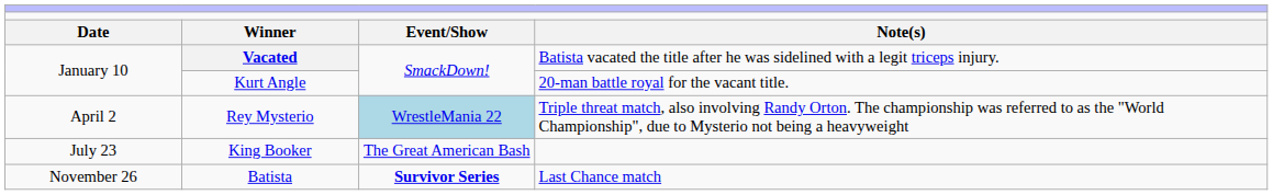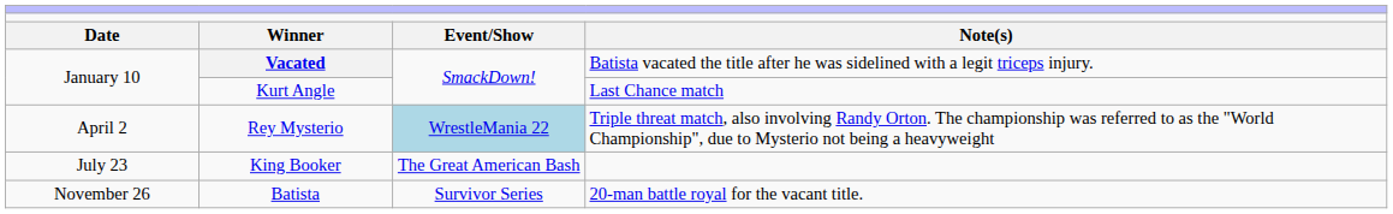Kurt Angle | column 4: 20-man battle royal for the vacant title. -> Last Chance match
Batista | column 3: bold -> normal
Batista | column 4: Last Chance match -> 20-man battle royal for the vacant title.
